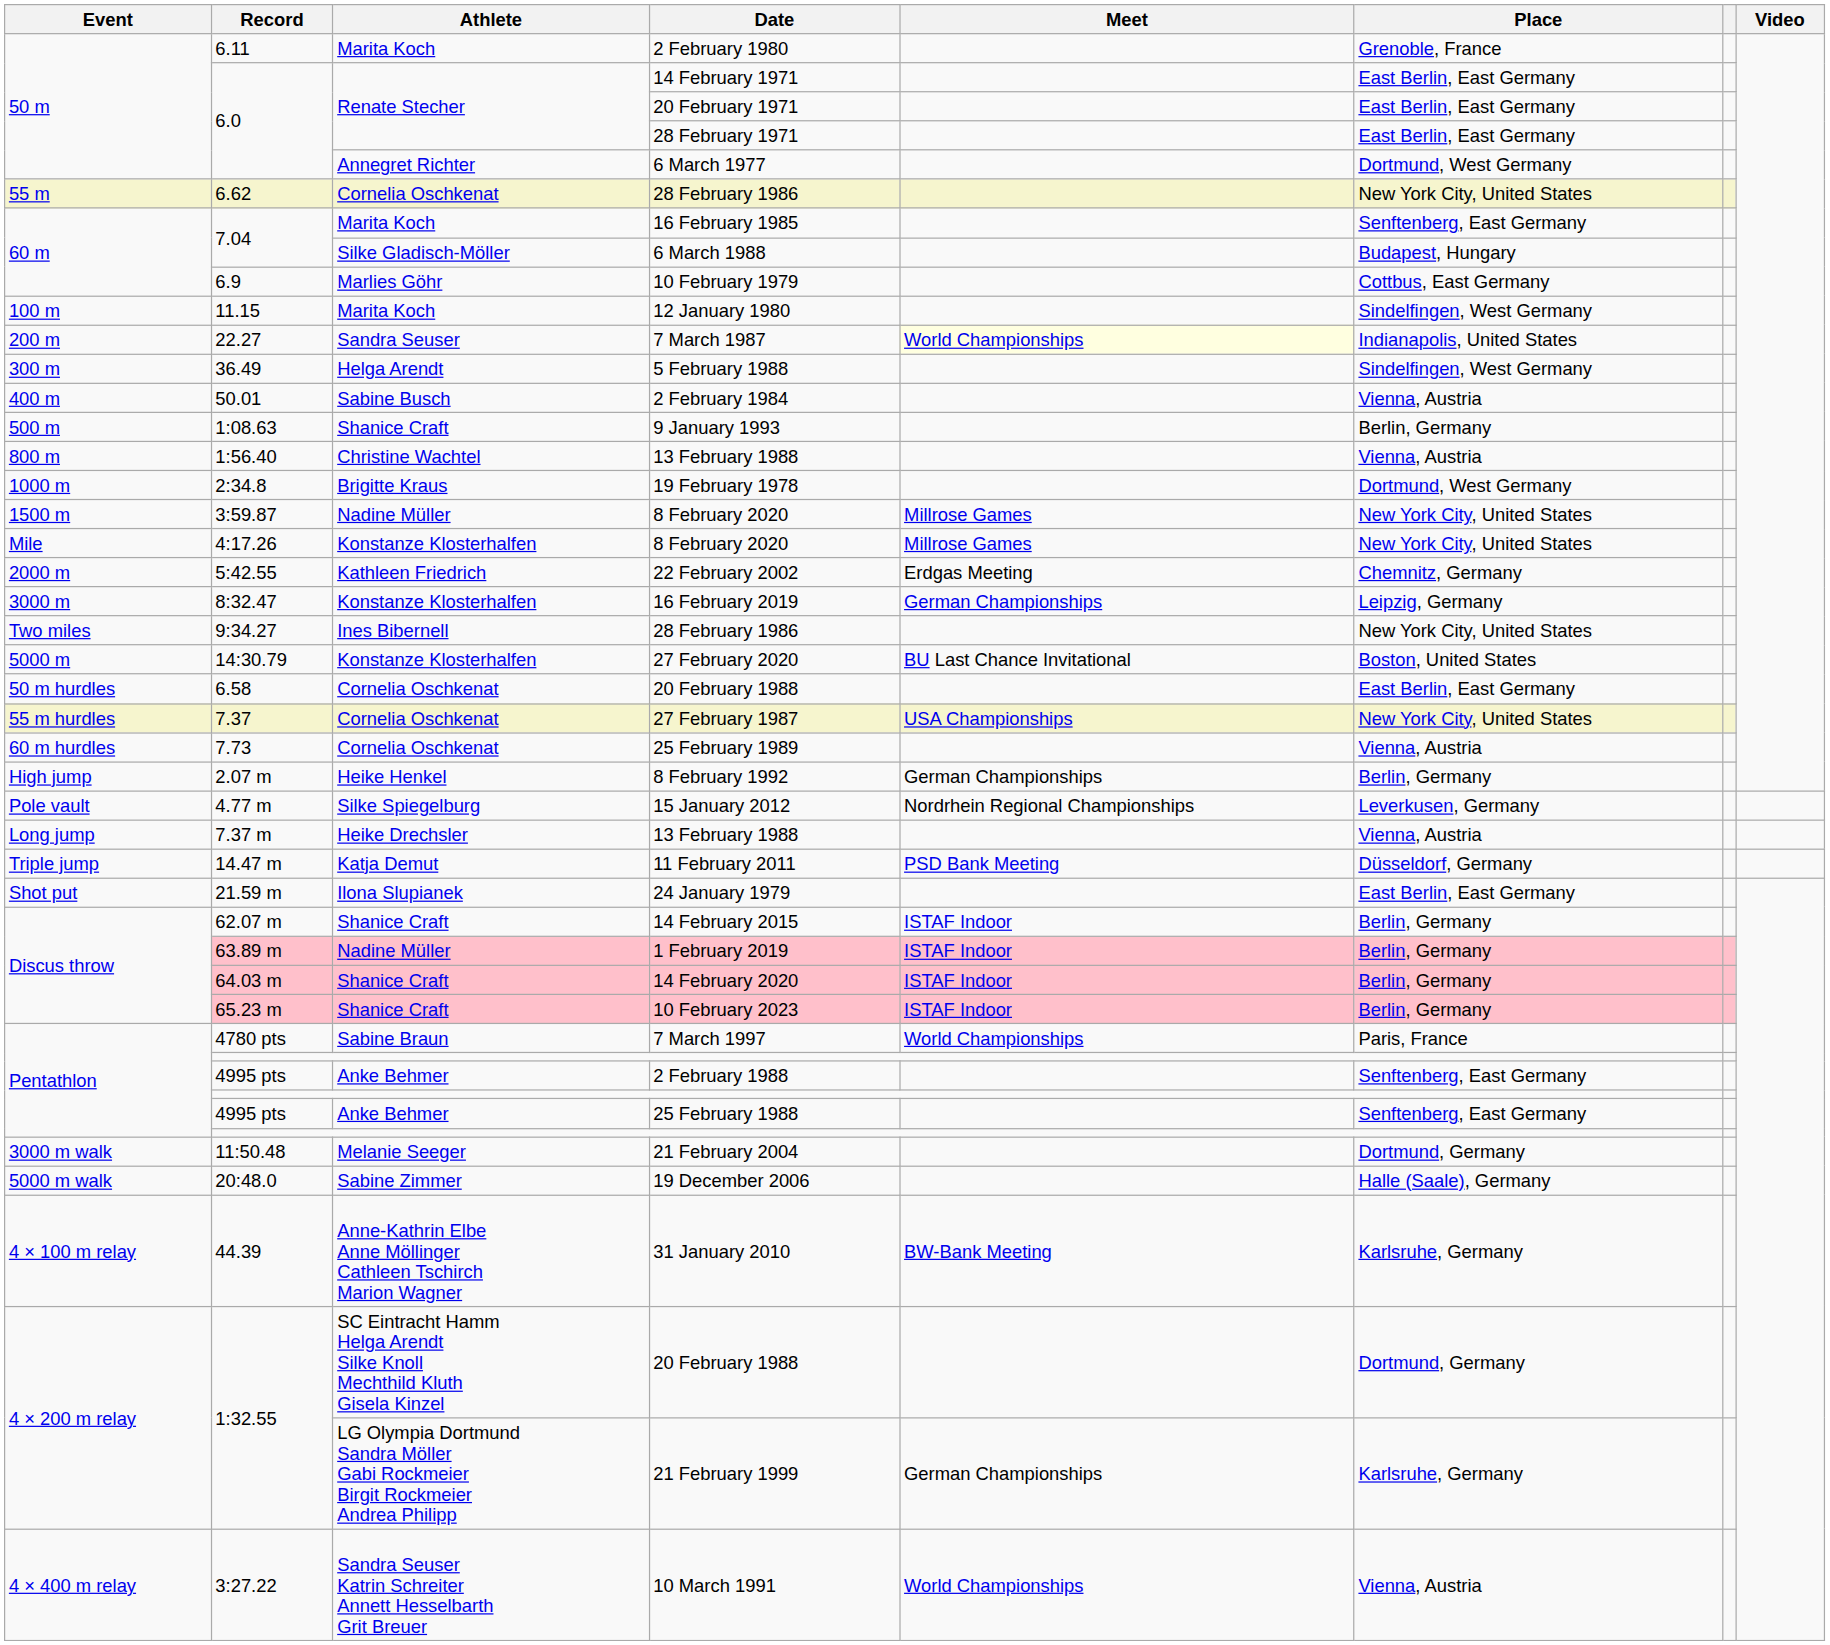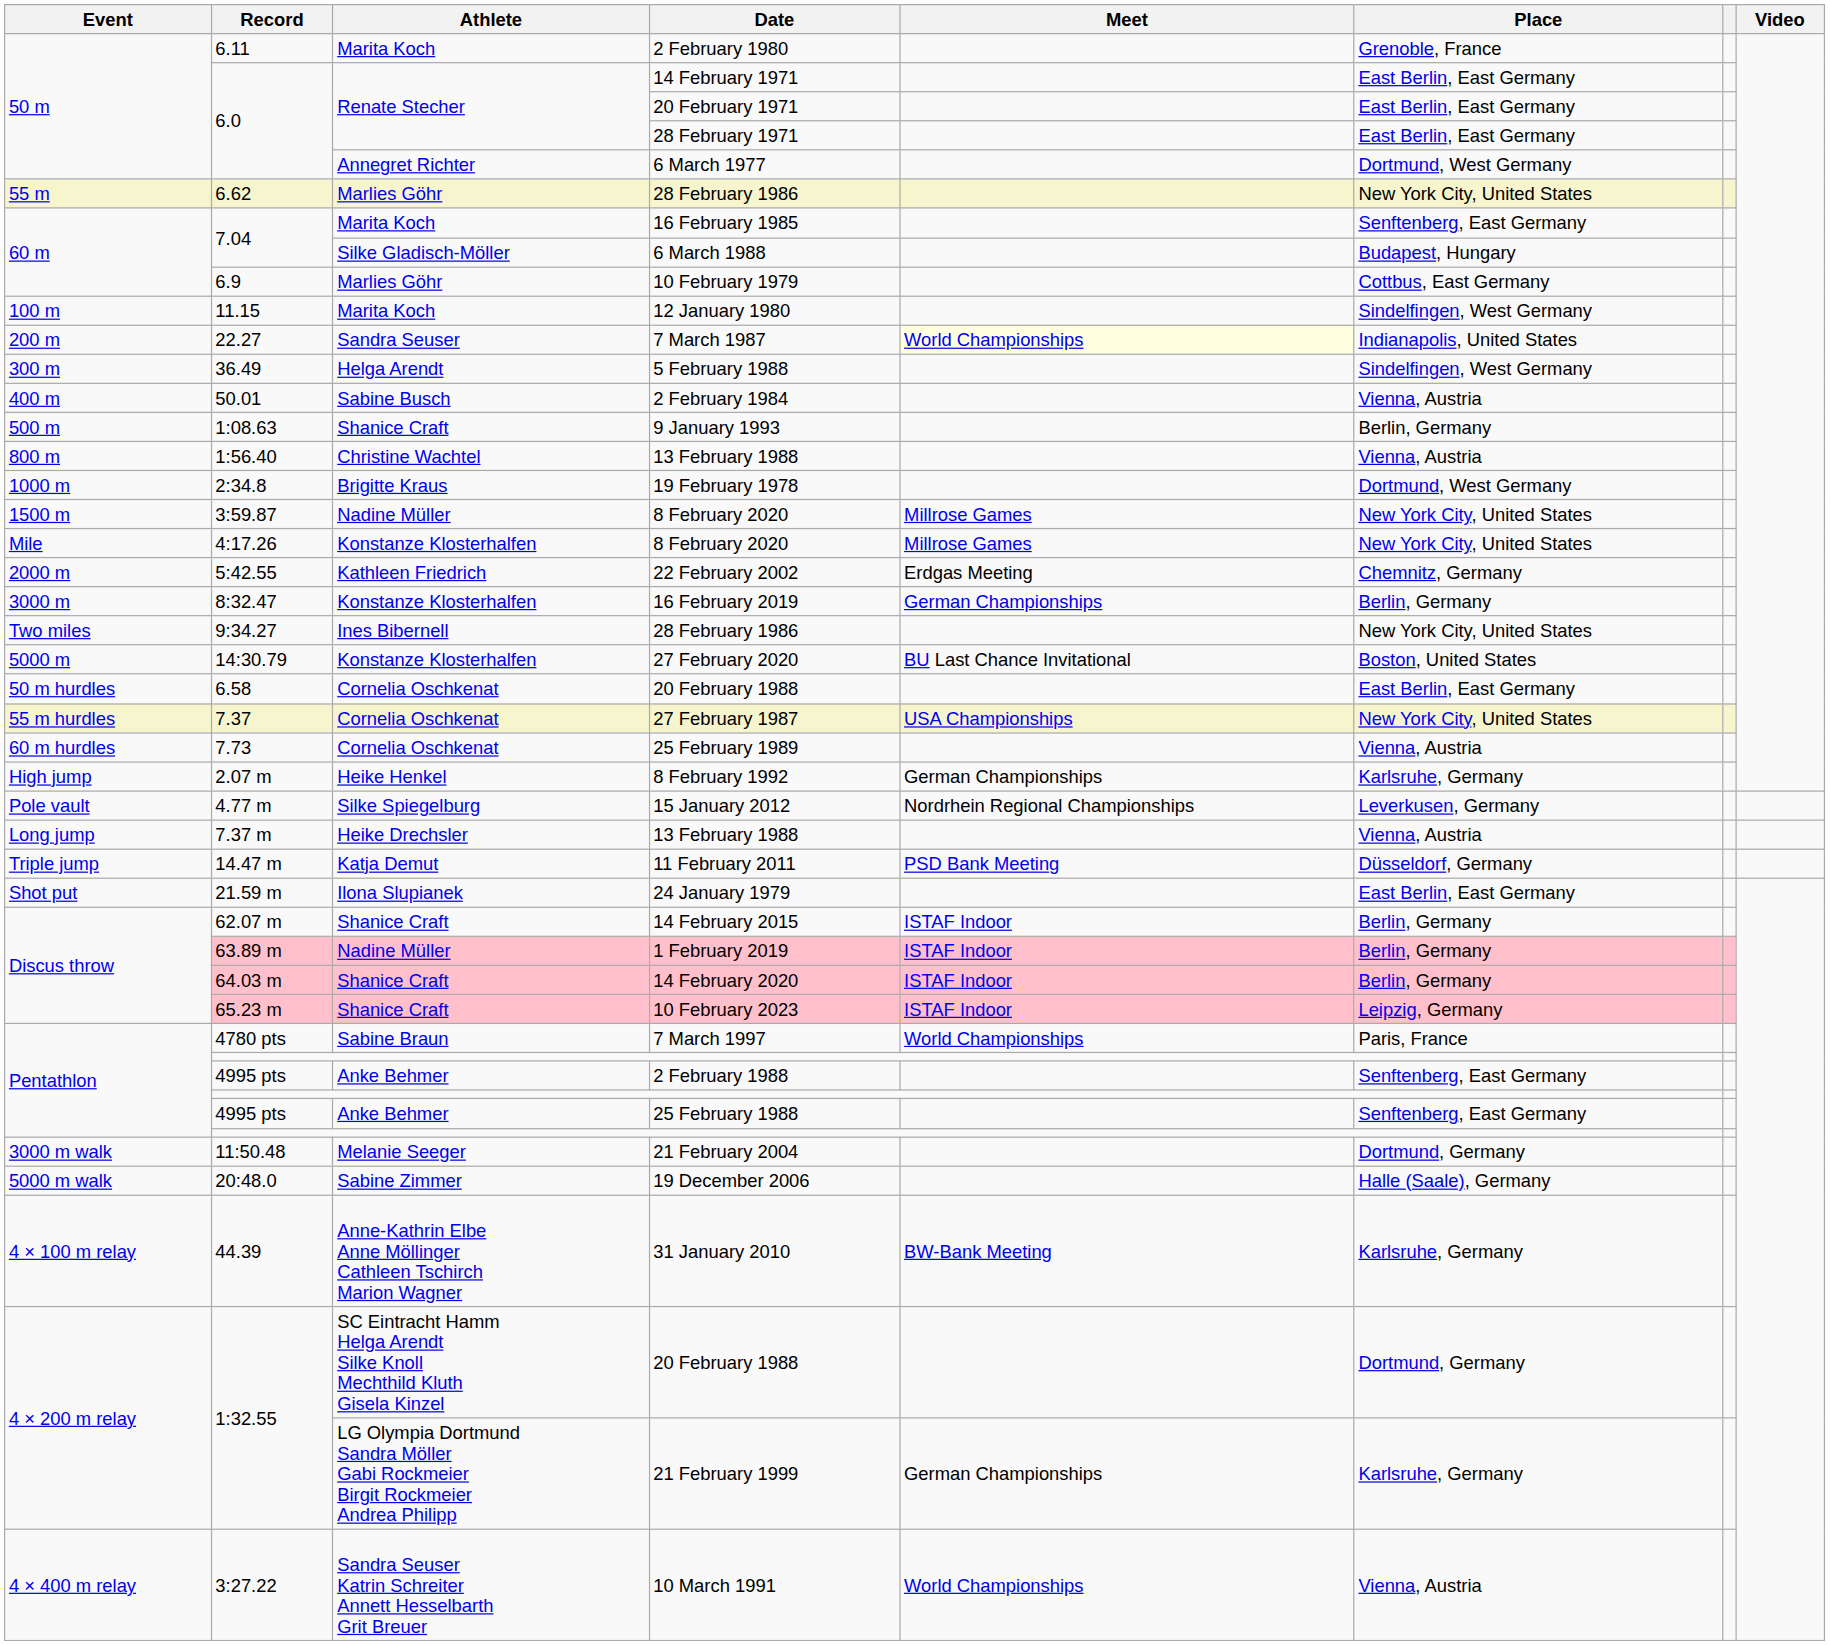6.62 / 28 February 1986 | Athlete: Cornelia Oschkenat -> Marlies Göhr
16 February 2019 | Place: Leipzig, Germany -> Berlin, Germany
8 February 1992 | Place: Berlin, Germany -> Karlsruhe, Germany
10 February 2023 | Place: Berlin, Germany -> Leipzig, Germany
